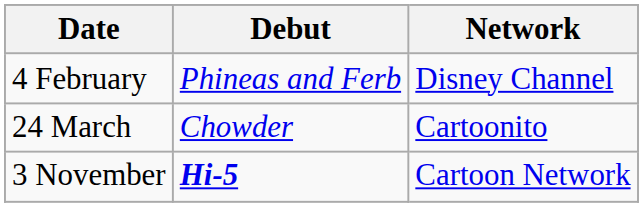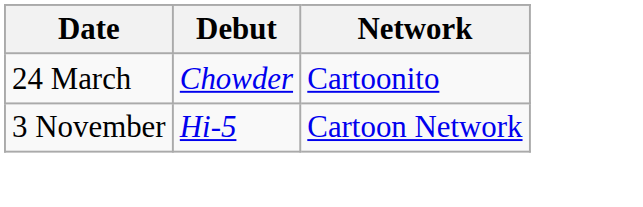- row: 4 February | Phineas and Ferb | Disney Channel
3 November | Debut: bold -> normal
